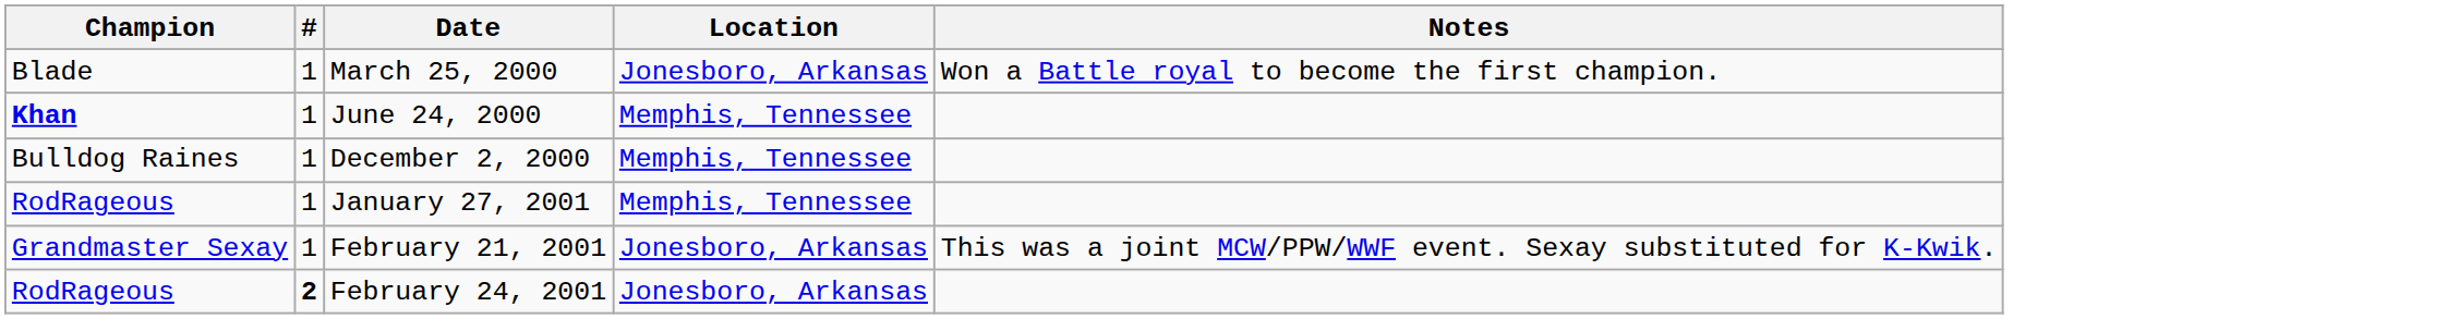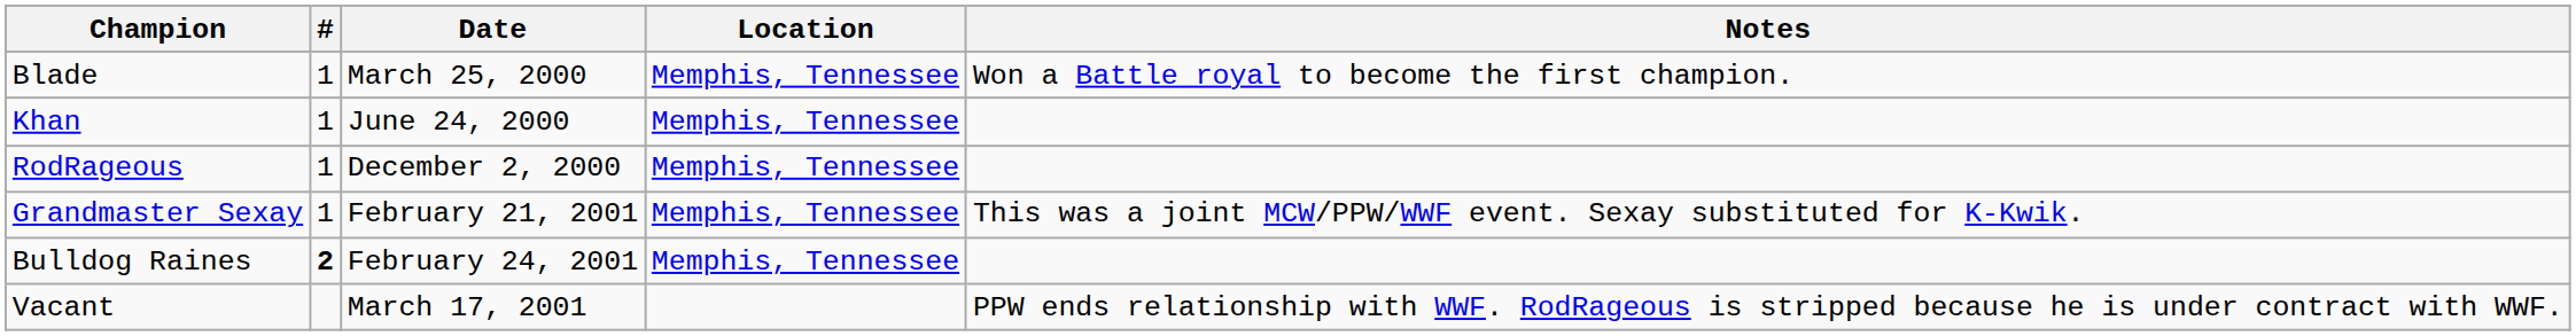March 25, 2000 | Location: Jonesboro, Arkansas -> Memphis, Tennessee
June 24, 2000 | Champion: bold -> normal
December 2, 2000 | Champion: Bulldog Raines -> RodRageous
- row: RodRageous | 1 | January 27, 2001 | Memphis, Tennessee
February 21, 2001 | Location: Jonesboro, Arkansas -> Memphis, Tennessee
February 24, 2001 | Champion: RodRageous -> Bulldog Raines
February 24, 2001 | Location: Jonesboro, Arkansas -> Memphis, Tennessee
+ row: Vacant | March 17, 2001 | PPW ends relationship with WWF. RodRageous is stripped because he is under contract with WWF.
